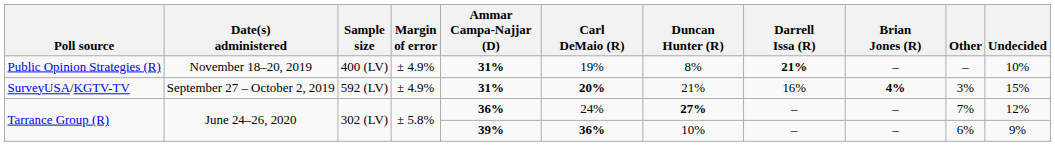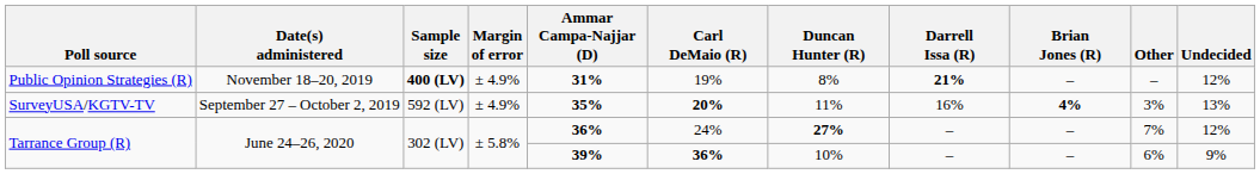Public Opinion Strategies (R) | Sample size: normal -> bold
Public Opinion Strategies (R) | Undecided: 10% -> 12%
SurveyUSA/KGTV-TV | Ammar Campa-Najjar (D): 31% -> 35%
SurveyUSA/KGTV-TV | Duncan Hunter (R): 21% -> 11%
SurveyUSA/KGTV-TV | Undecided: 15% -> 13%
